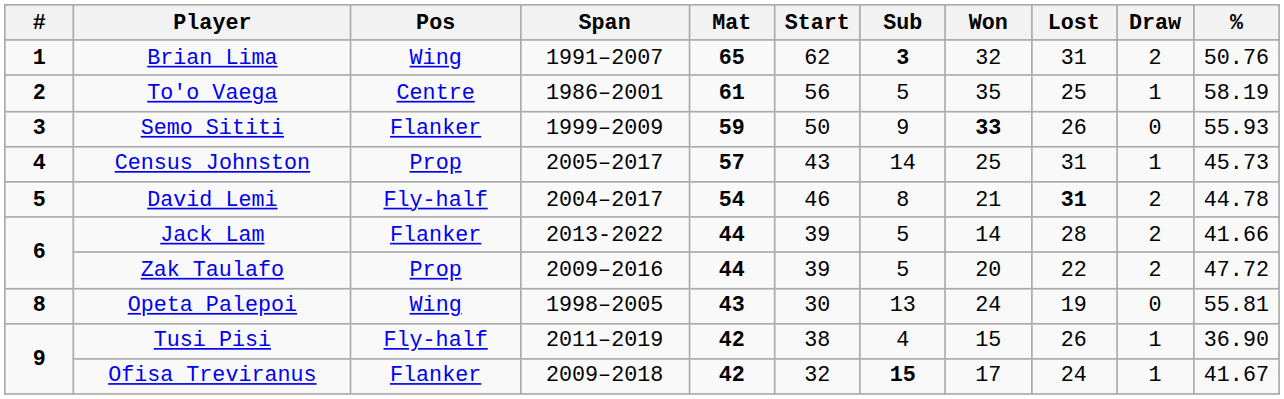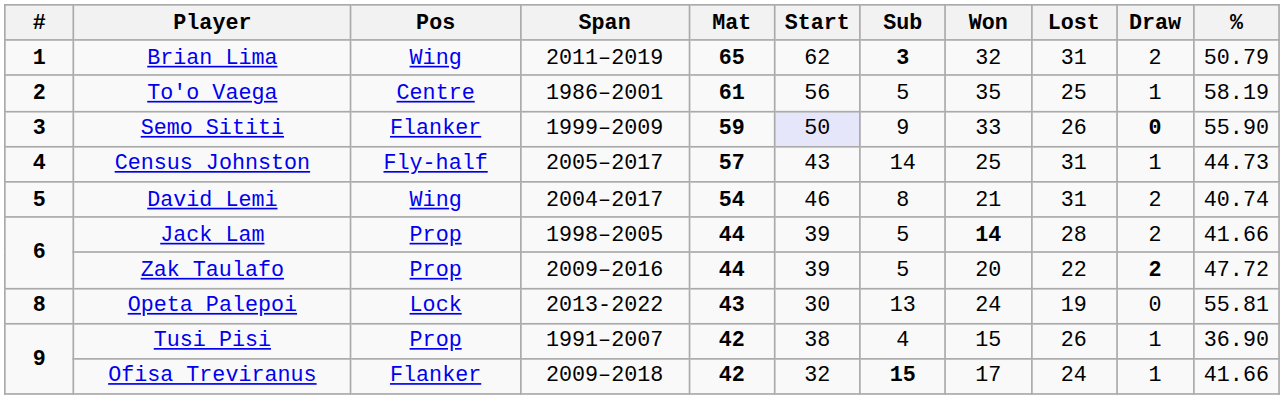Brian Lima | Span: 1991–2007 -> 2011–2019
Brian Lima | %: 50.76 -> 50.79
Semo Sititi | Start: no background -> lavender background
Semo Sititi | Won: bold -> normal
Semo Sititi | Draw: normal -> bold
Semo Sititi | %: 55.93 -> 55.90
Census Johnston | Pos: Prop -> Fly-half
Census Johnston | %: 45.73 -> 44.73
David Lemi | Pos: Fly-half -> Wing
David Lemi | Lost: bold -> normal
David Lemi | %: 44.78 -> 40.74
Jack Lam | Pos: Flanker -> Prop
Jack Lam | Span: 2013-2022 -> 1998–2005
Jack Lam | Won: normal -> bold
Zak Taulafo | Draw: normal -> bold
Opeta Palepoi | Pos: Wing -> Lock
Opeta Palepoi | Span: 1998–2005 -> 2013-2022
Tusi Pisi | Pos: Fly-half -> Prop
Tusi Pisi | Span: 2011–2019 -> 1991–2007
Ofisa Treviranus | %: 41.67 -> 41.66
